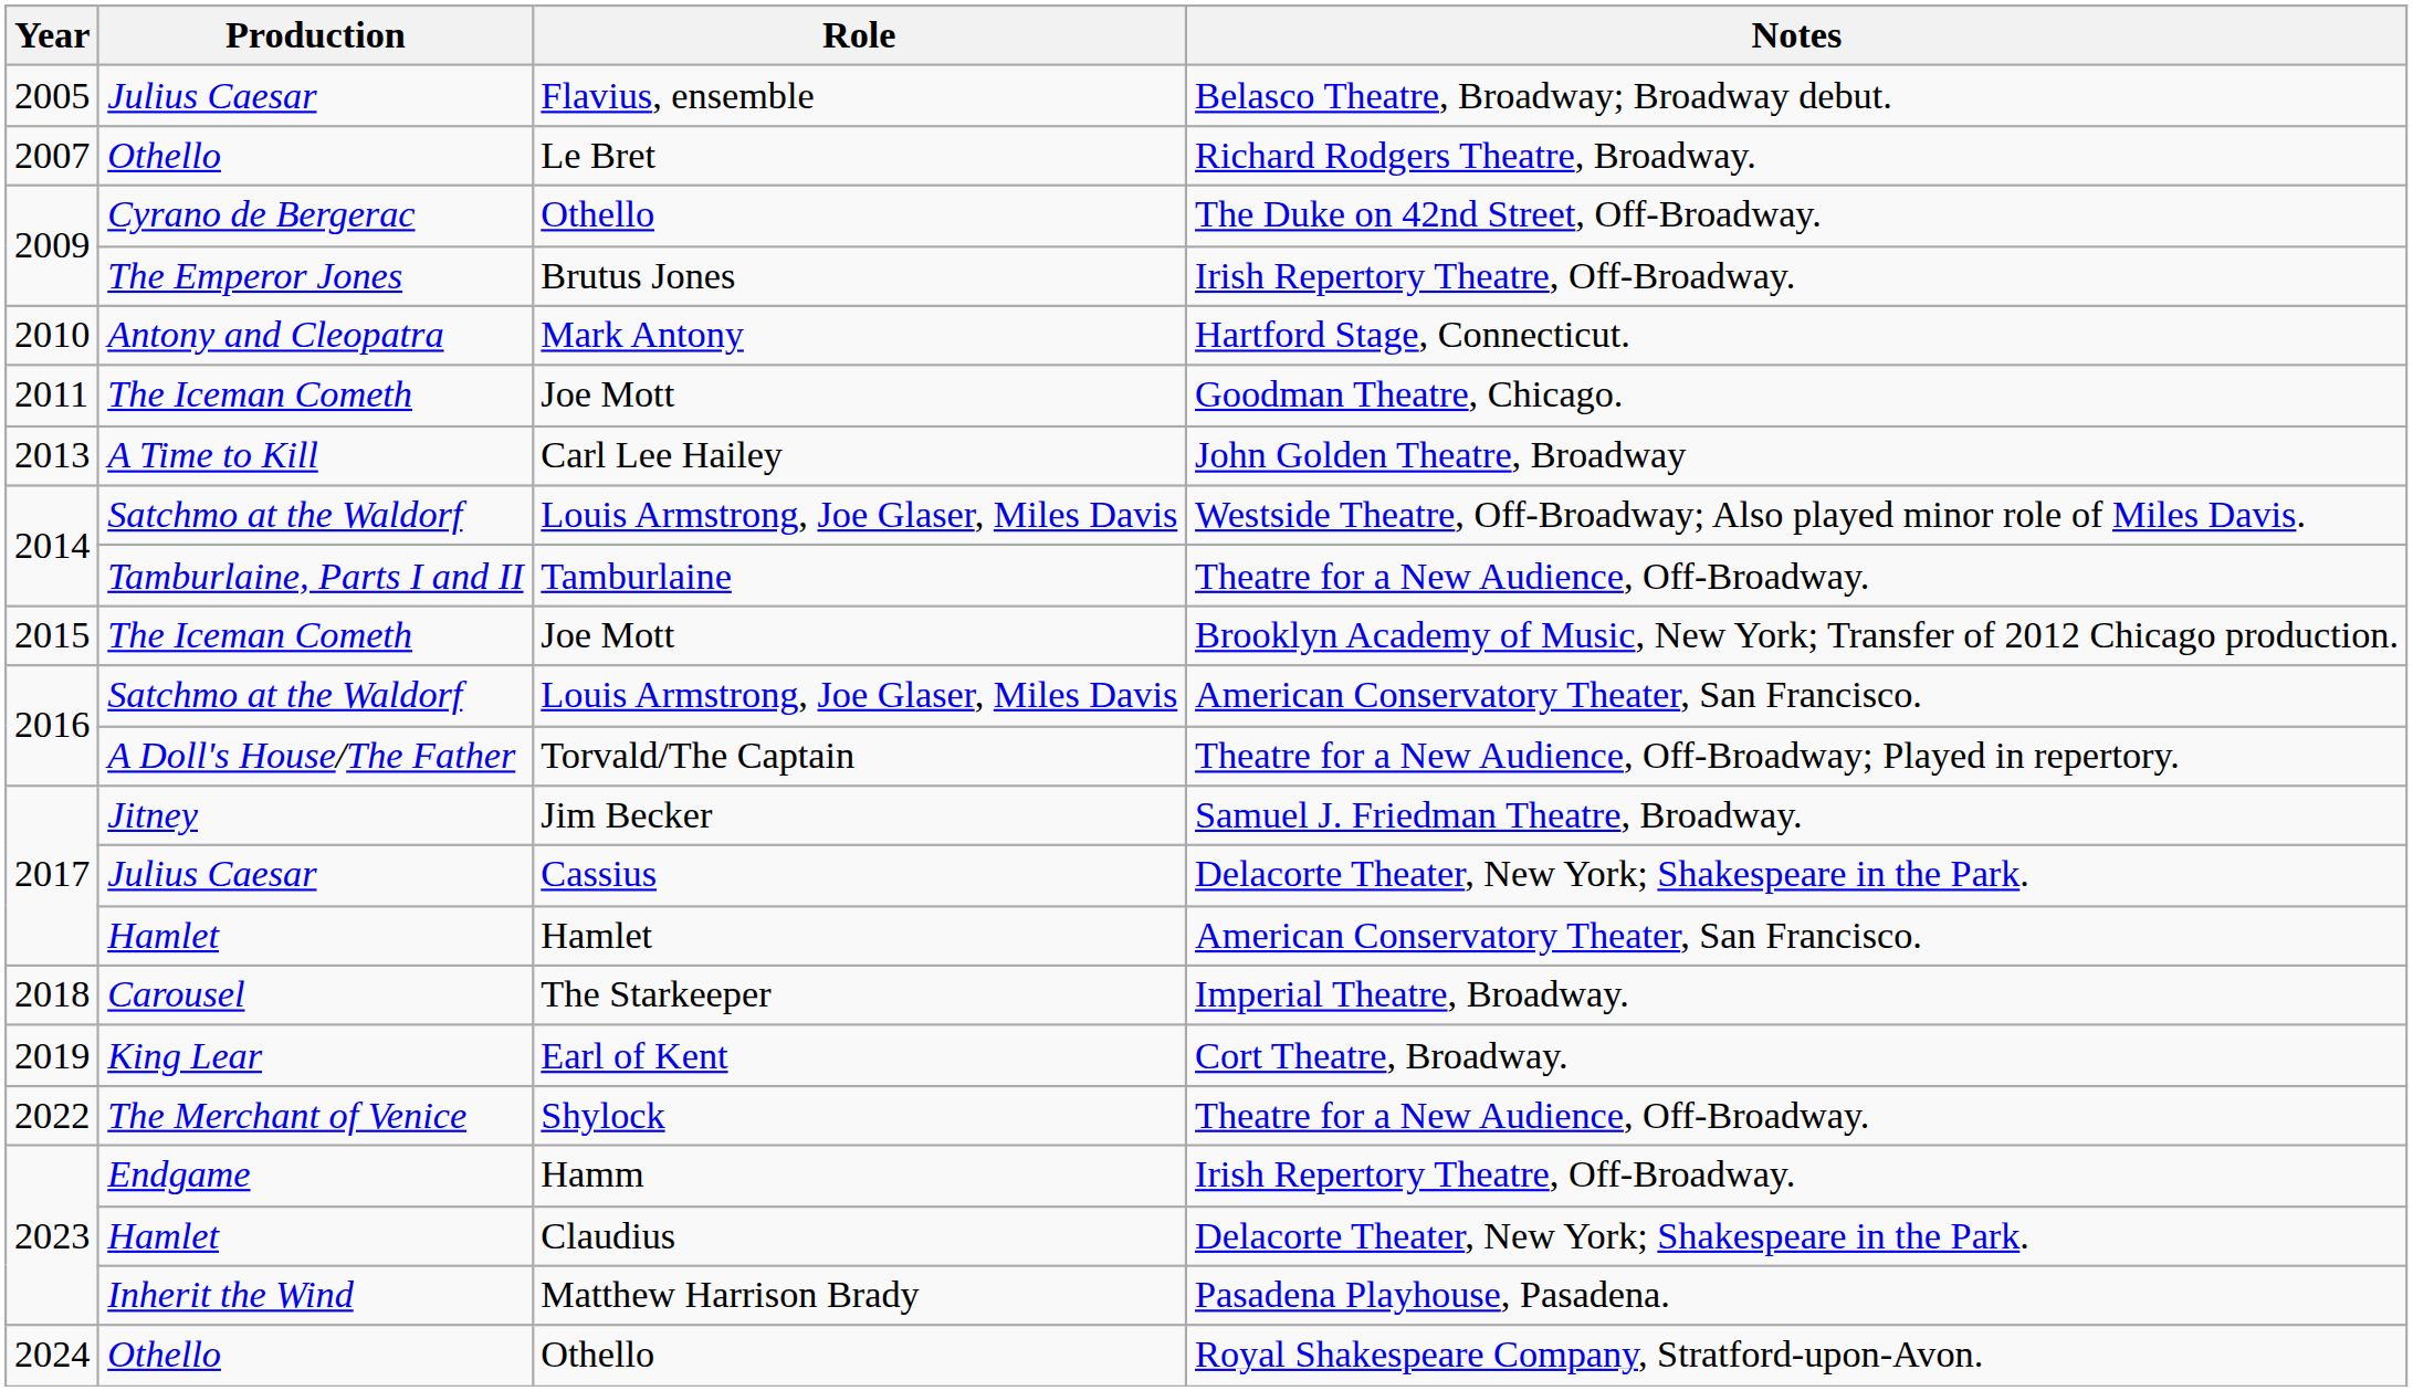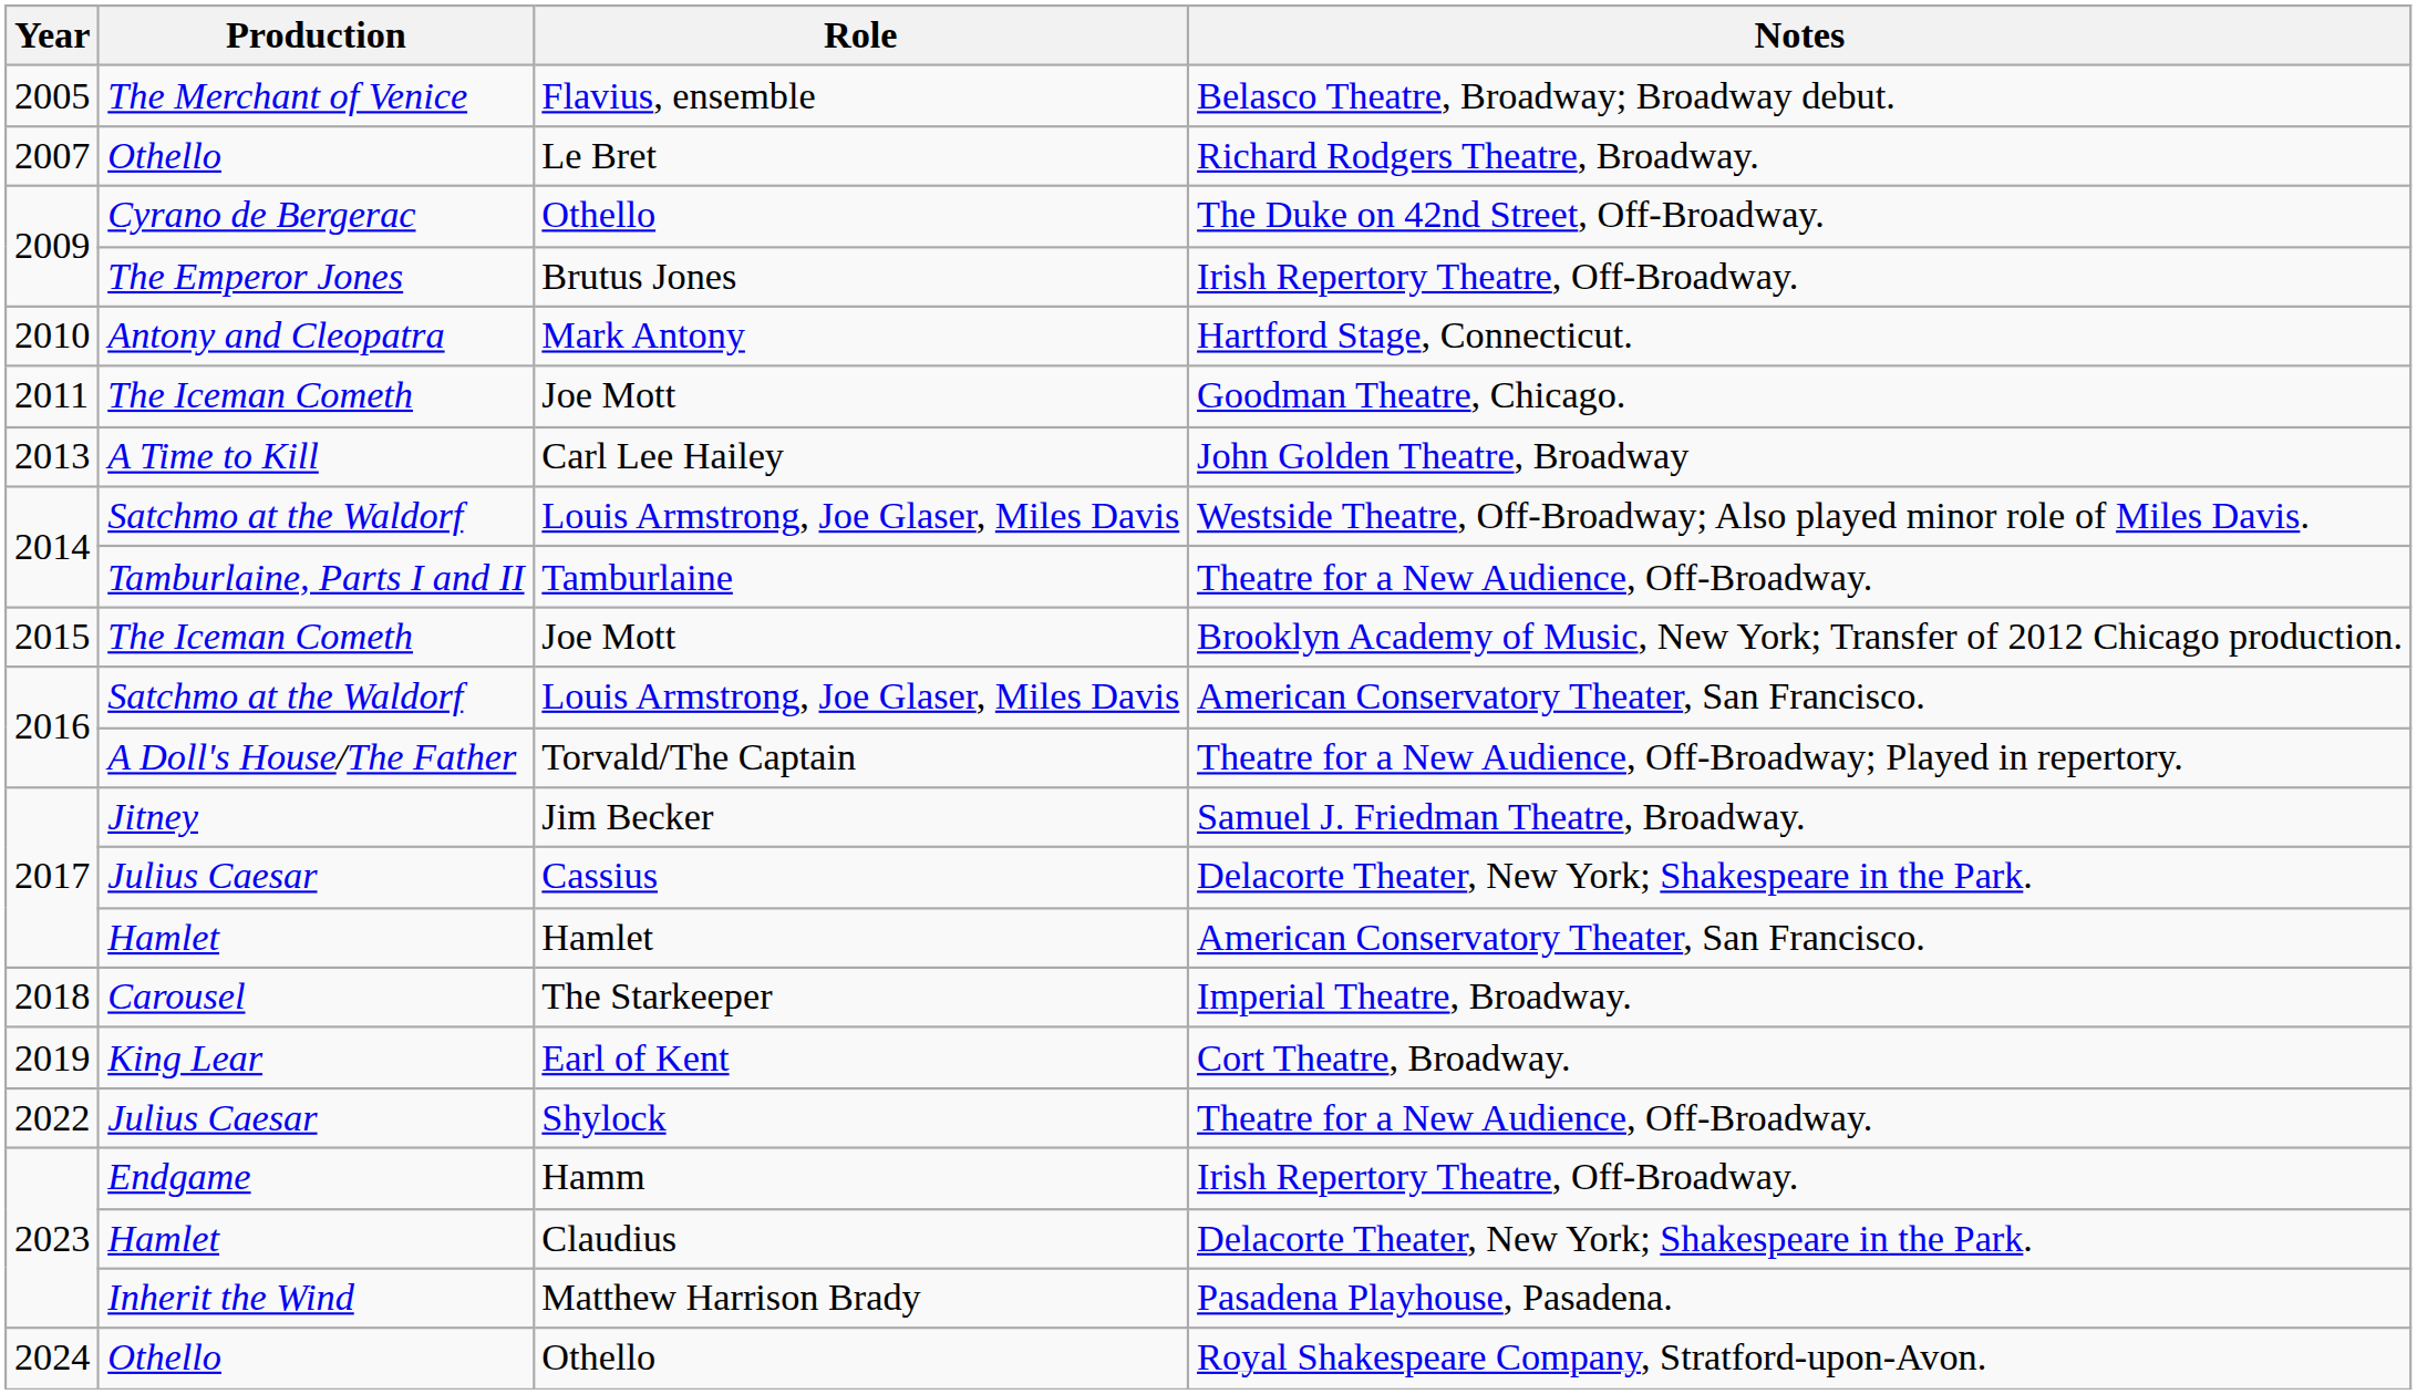Flavius, ensemble | Production: Julius Caesar -> The Merchant of Venice
Shylock | Production: The Merchant of Venice -> Julius Caesar
